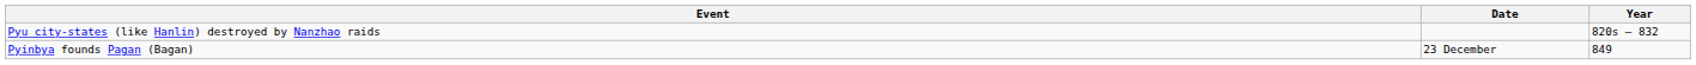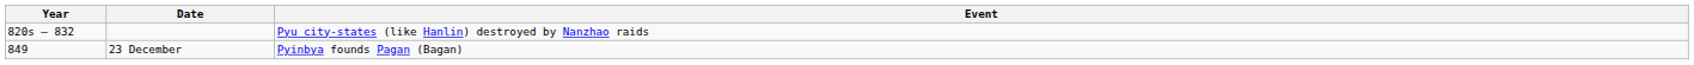columns swapped: Year <-> Event
